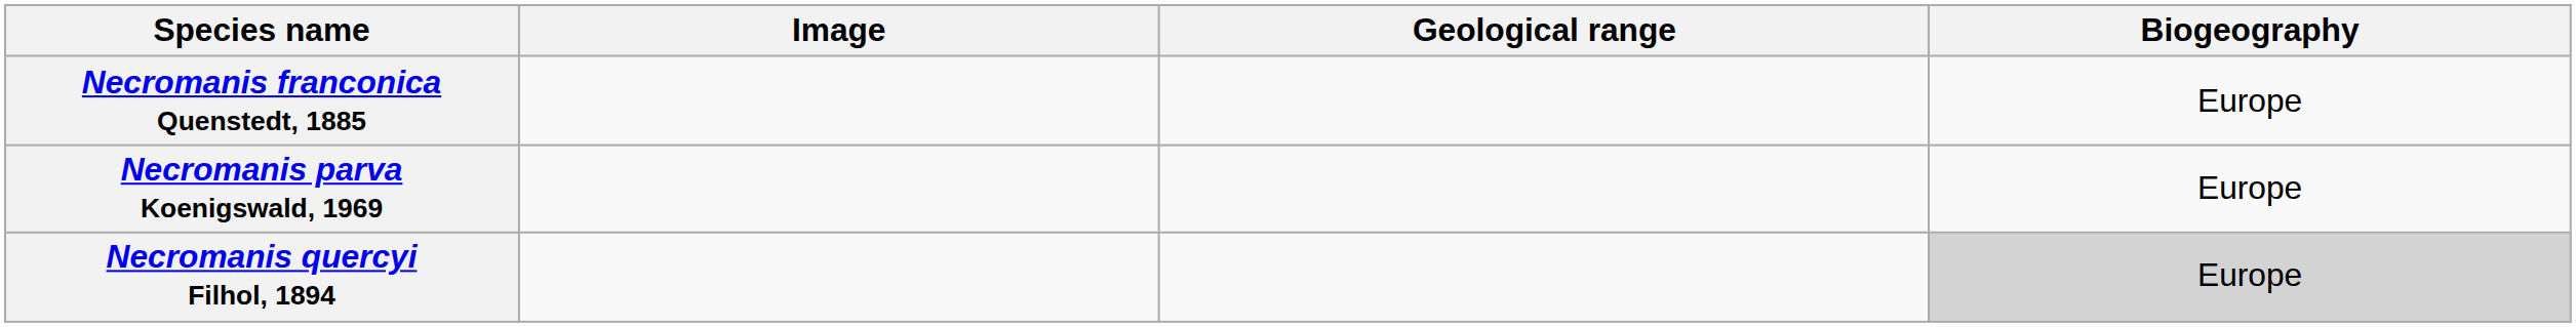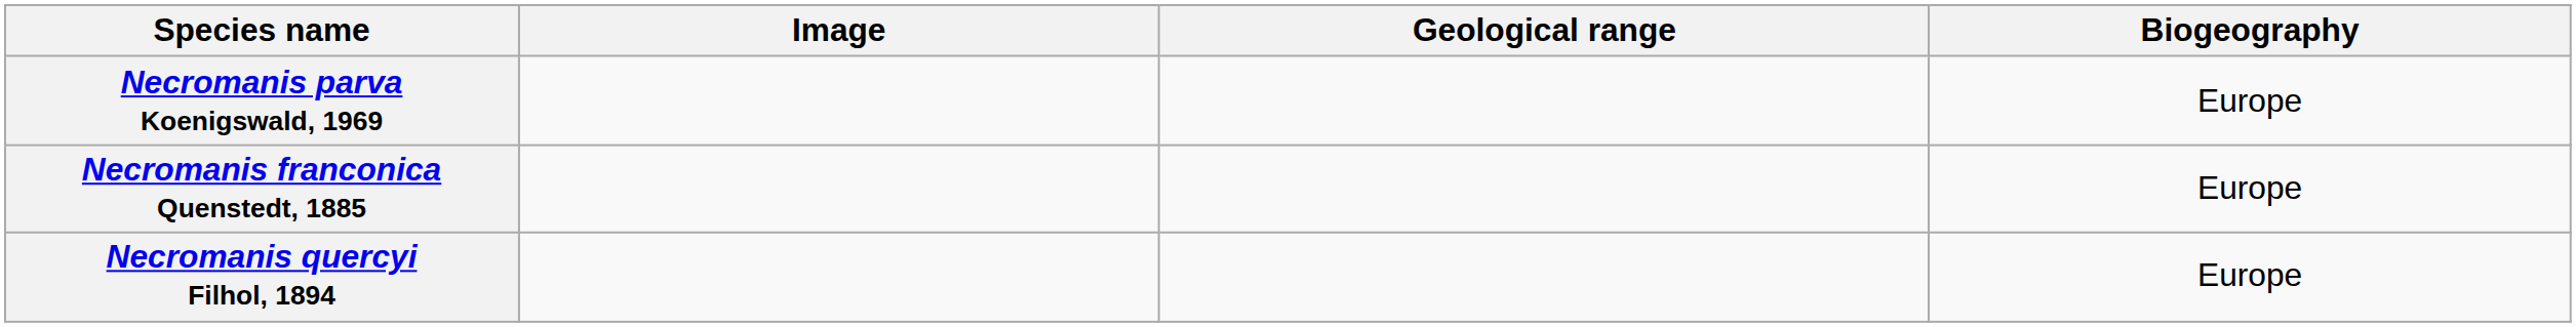rows swapped: Necromanis franconica Quenstedt, 1885 <-> Necromanis parva Koenigswald, 1969
Necromanis quercyi Filhol, 1894 | Biogeography: lightgrey background -> no background
